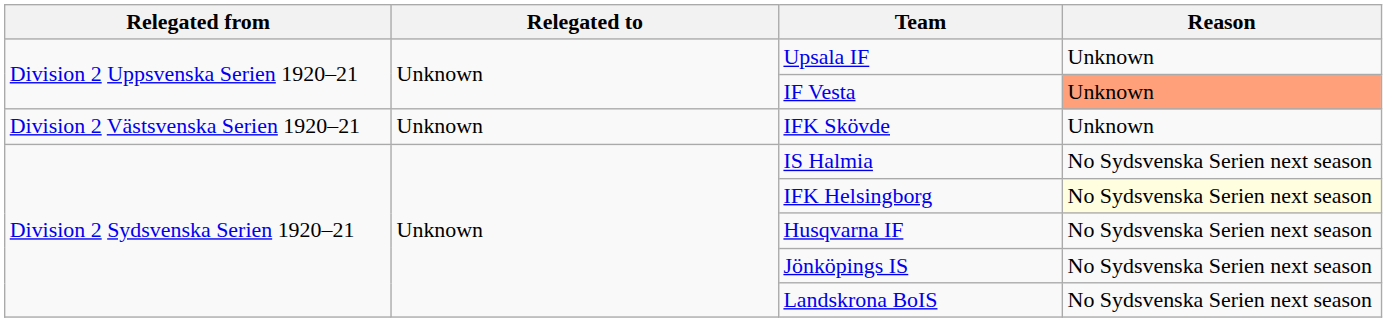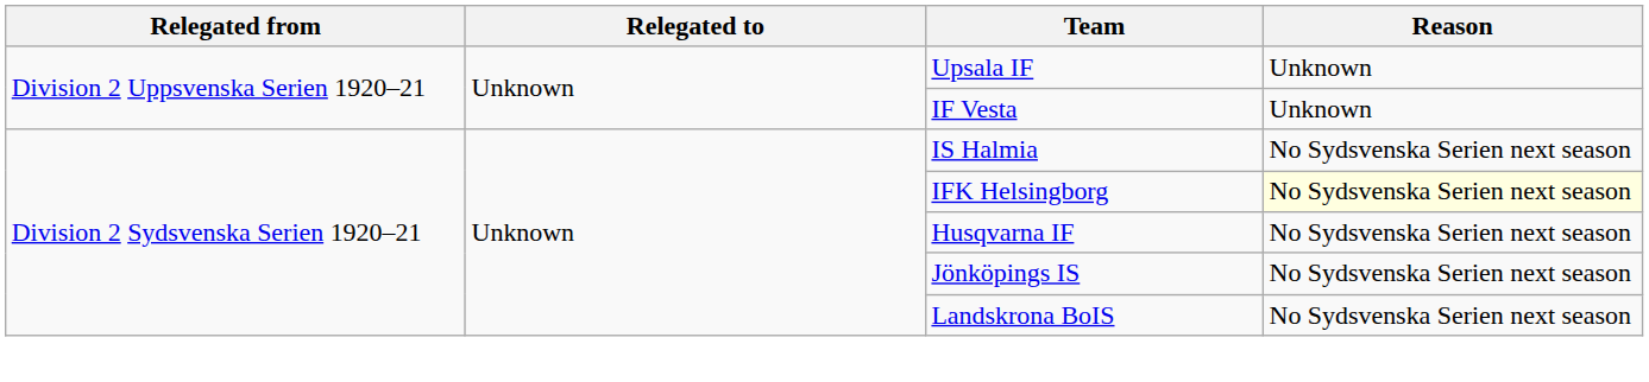IF Vesta | Reason: lightsalmon background -> no background
- row: Division 2 Västsvenska Serien 1920–21 | Unknown | IFK Skövde | Unknown
